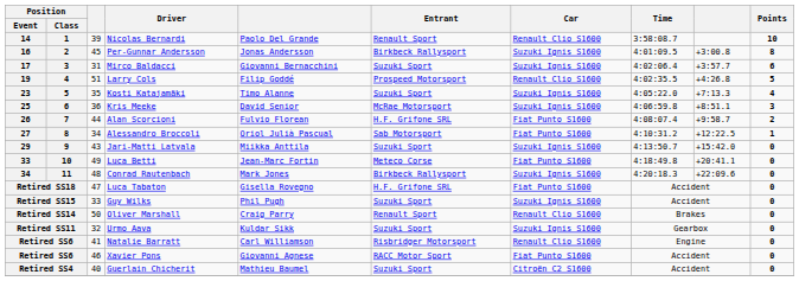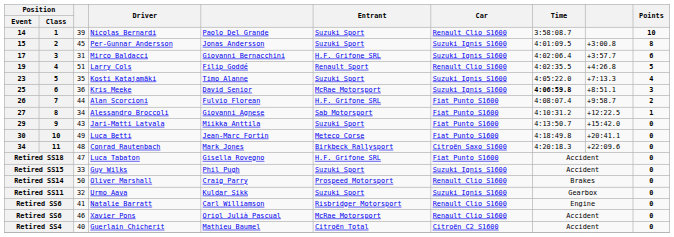Nicolas Bernardi | Entrant: Renault Sport -> Suzuki Sport
Per-Gunnar Andersson | Position / Event: 16 -> 15
Per-Gunnar Andersson | Entrant: Birkbeck Rallysport -> Suzuki Sport
Mirco Baldacci | Entrant: Suzuki Sport -> H.F. Grifone SRL
Larry Cols | Entrant: Prospeed Motorsport -> Renault Sport
Kris Meeke | Time: normal -> bold
Alessandro Broccoli | column 5: Oriol Julià Pascual -> Giovanni Agnese
Jari-Matti Latvala | Car: Suzuki Ignis S1600 -> Fiat Punto S1600
Luca Betti | Position / Event: 33 -> 30
Conrad Rautenbach | Car: Suzuki Ignis S1600 -> Citroën Saxo S1600
Oliver Marshall | Entrant: Renault Sport -> Prospeed Motorsport
Xavier Pons | column 5: Giovanni Agnese -> Oriol Julià Pascual
Xavier Pons | Entrant: RACC Motor Sport -> McRae Motorsport
Xavier Pons | Car: Fiat Punto S1600 -> Renault Clio S1600
Guerlain Chicherit | Entrant: Suzuki Sport -> Citroën Total
